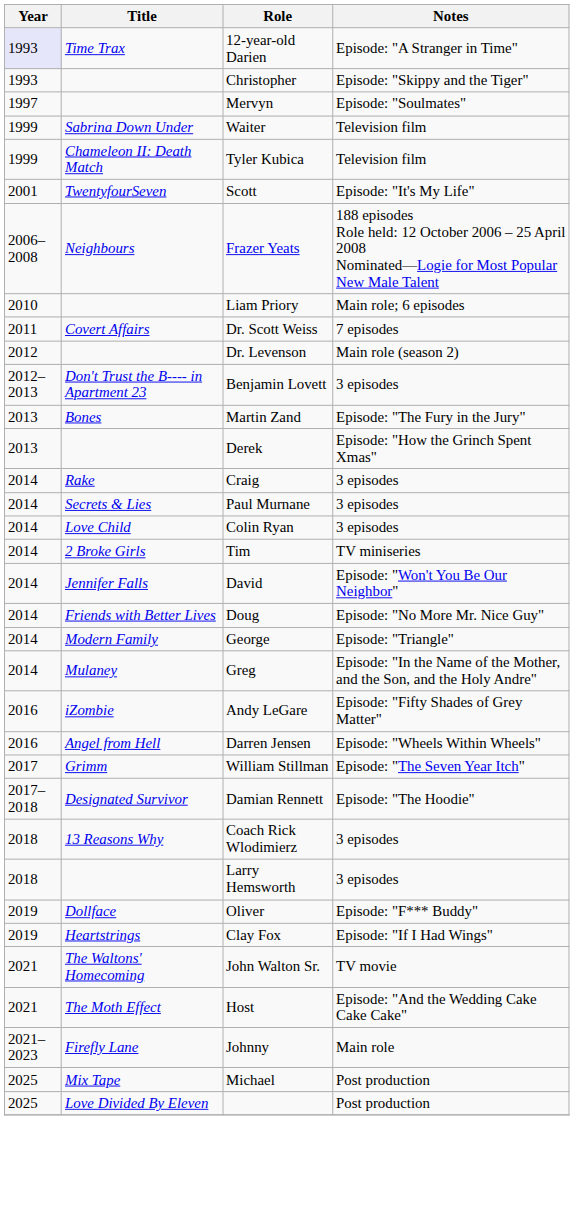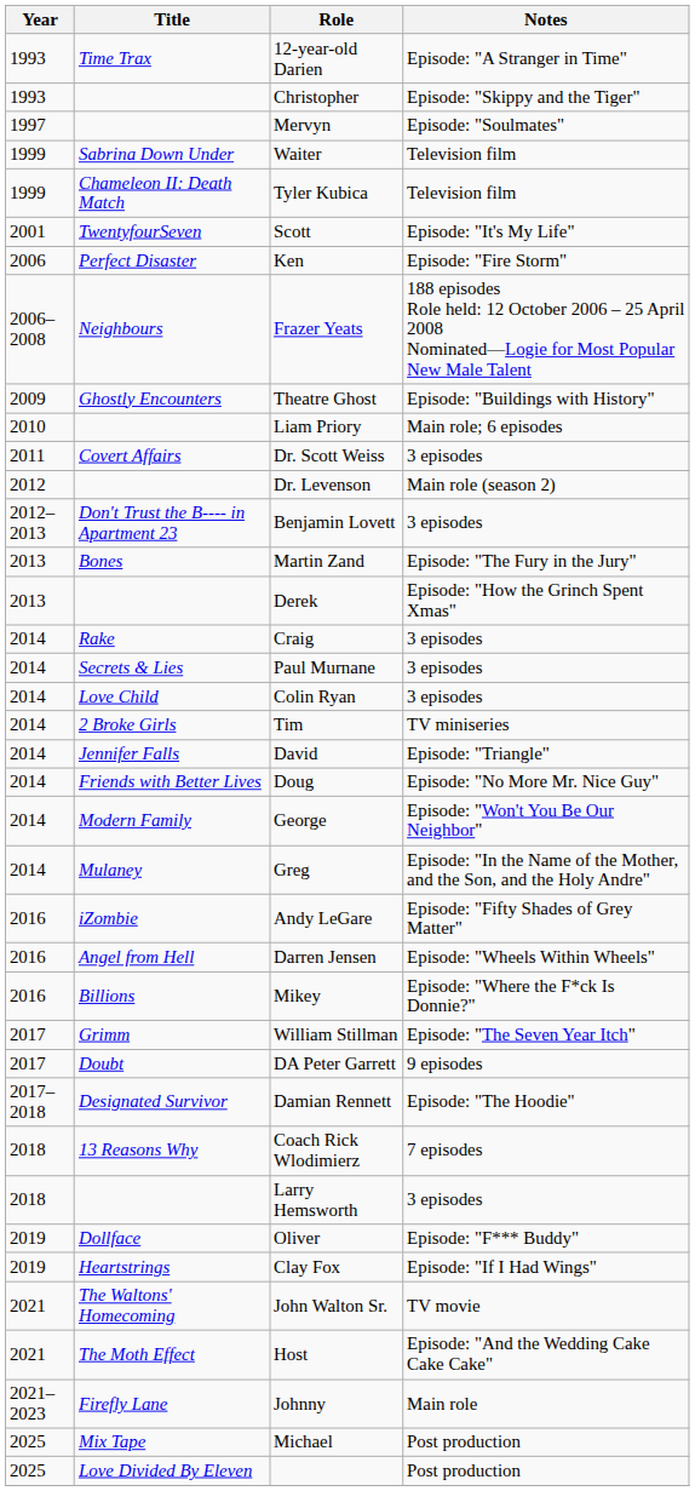12-year-old Darien | Year: lavender background -> no background
+ row: 2006 | Perfect Disaster | Ken | Episode: "Fire Storm"
+ row: 2009 | Ghostly Encounters | Theatre Ghost | Episode: "Buildings with History"
Dr. Scott Weiss | Notes: 7 episodes -> 3 episodes
David | Notes: Episode: "Won't You Be Our Neighbor" -> Episode: "Triangle"
George | Notes: Episode: "Triangle" -> Episode: "Won't You Be Our Neighbor"
+ row: 2016 | Billions | Mikey | Episode: "Where the F*ck Is Donnie?"
+ row: 2017 | Doubt | DA Peter Garrett | 9 episodes
Coach Rick Wlodimierz | Notes: 3 episodes -> 7 episodes
